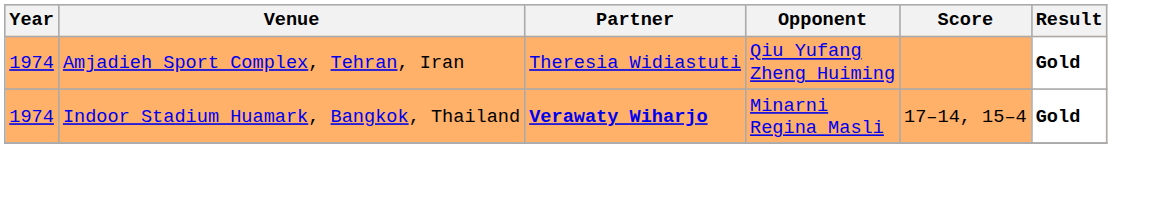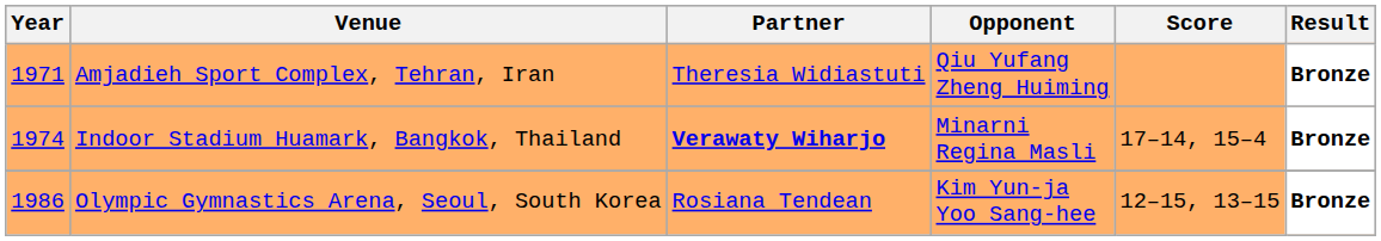Amjadieh Sport Complex, Tehran, Iran | Year: 1974 -> 1971
Amjadieh Sport Complex, Tehran, Iran | Result: Gold -> Bronze
Indoor Stadium Huamark, Bangkok, Thailand | Result: Gold -> Bronze
+ row: 1986 | Olympic Gymnastics Arena, Seoul, South Korea | Rosiana Tendean | Kim Yun-ja Yoo Sang-hee | 12–15, 13–15 | Bronze
